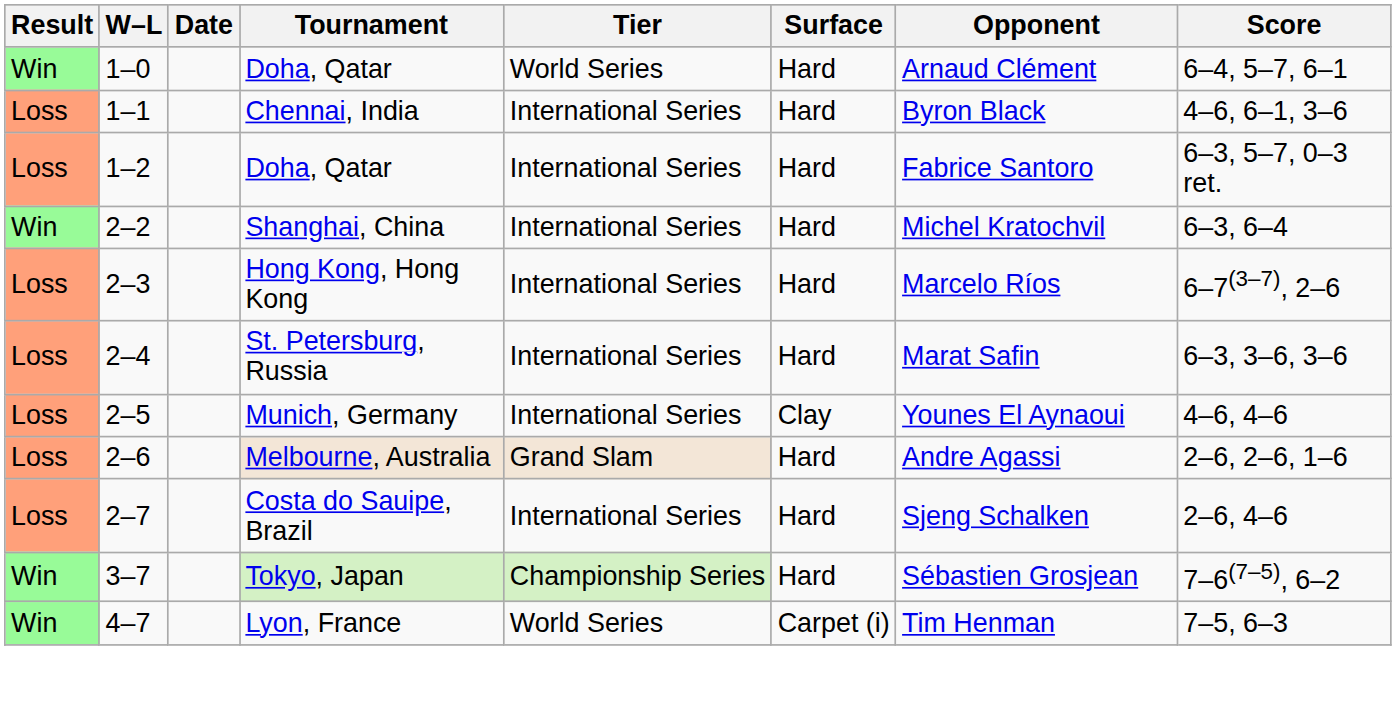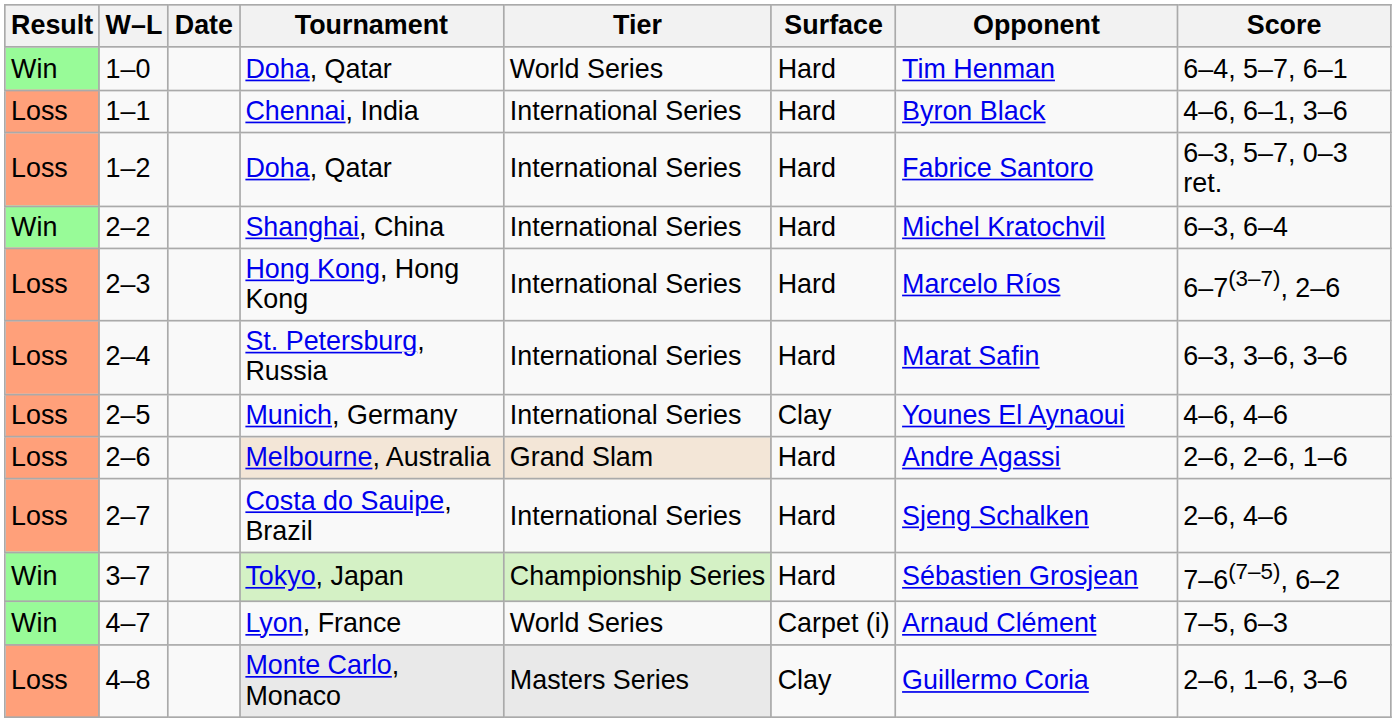1–0 / Doha, Qatar | Opponent: Arnaud Clément -> Tim Henman
Lyon, France | Opponent: Tim Henman -> Arnaud Clément
+ row: Loss | 4–8 | Monte Carlo, Monaco | Masters Series | Clay | Guillermo Coria | 2–6, 1–6, 3–6
